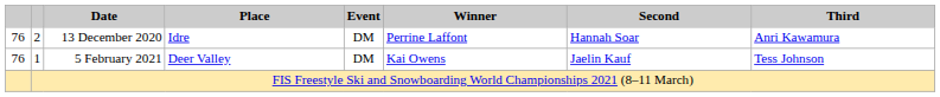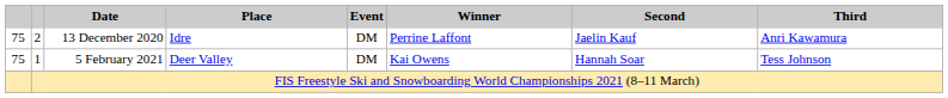13 December 2020 | column 1: 76 -> 75
13 December 2020 | Second: Hannah Soar -> Jaelin Kauf
5 February 2021 | column 1: 76 -> 75
5 February 2021 | Second: Jaelin Kauf -> Hannah Soar
